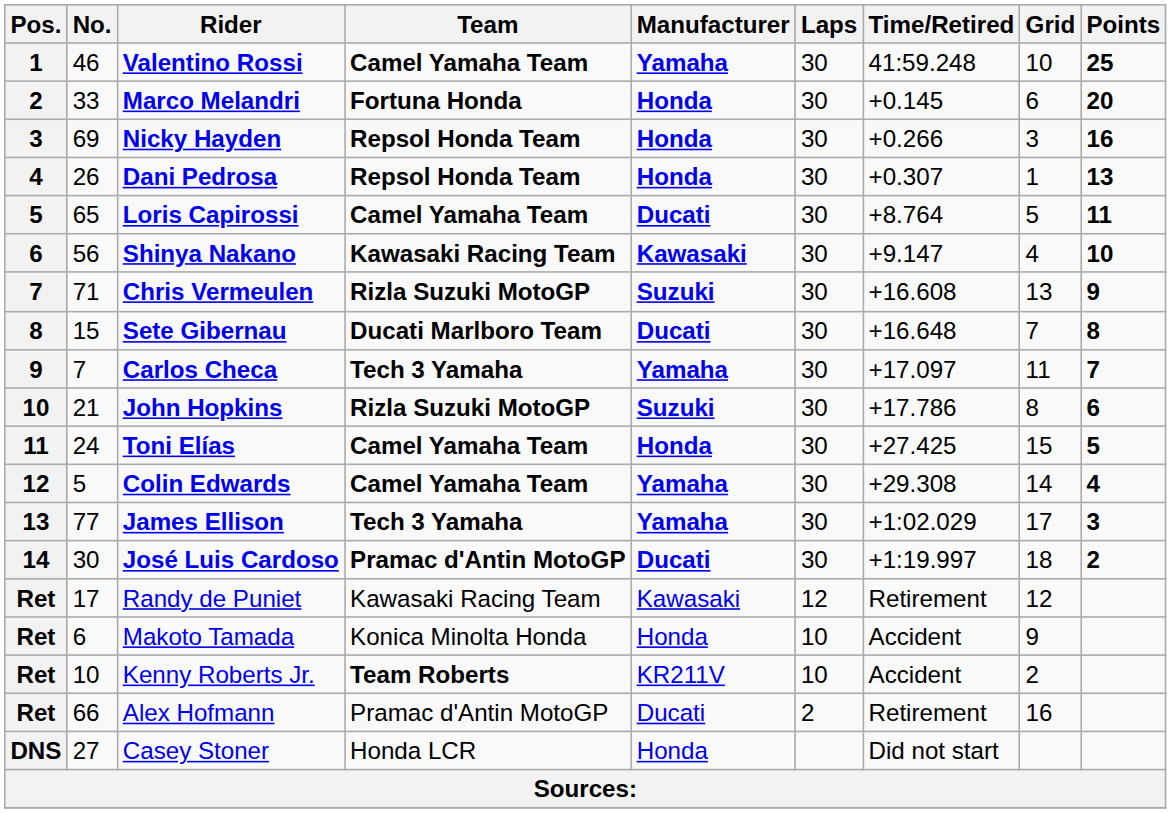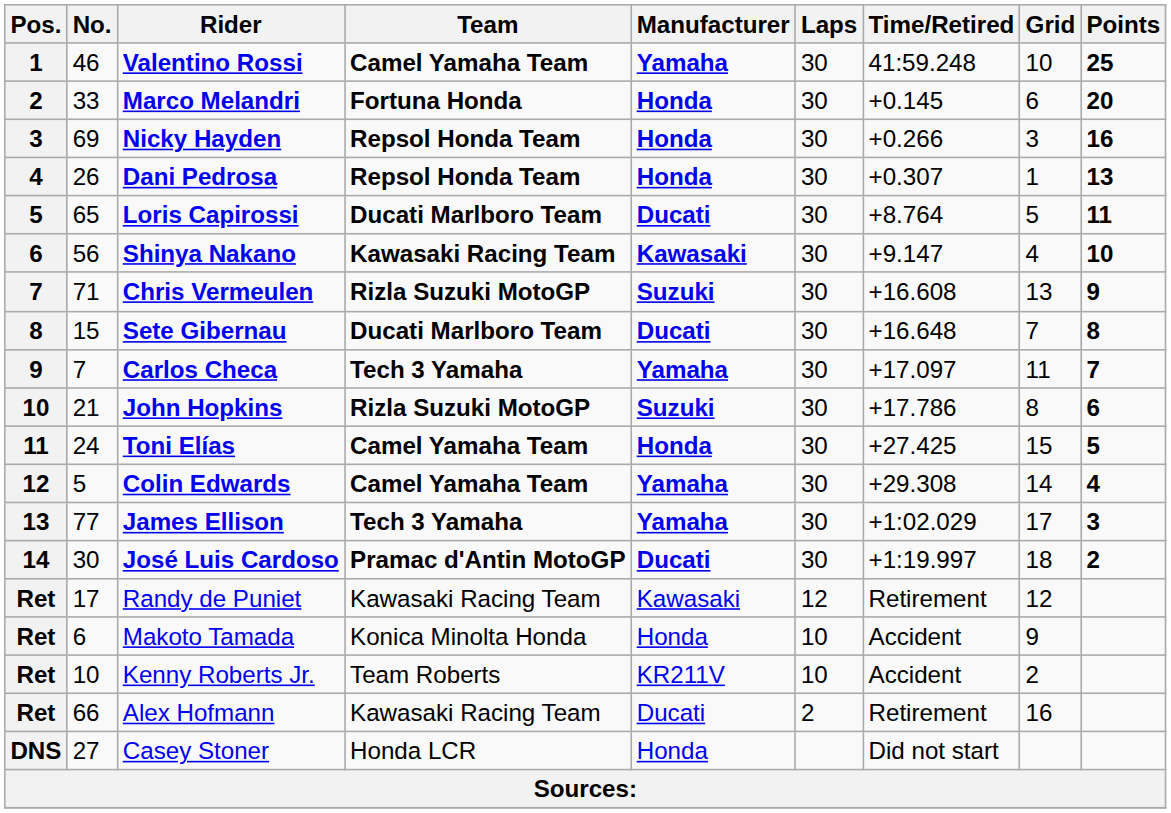Loris Capirossi | Team: Camel Yamaha Team -> Ducati Marlboro Team
Kenny Roberts Jr. | Team: bold -> normal
Alex Hofmann | Team: Pramac d'Antin MotoGP -> Kawasaki Racing Team
